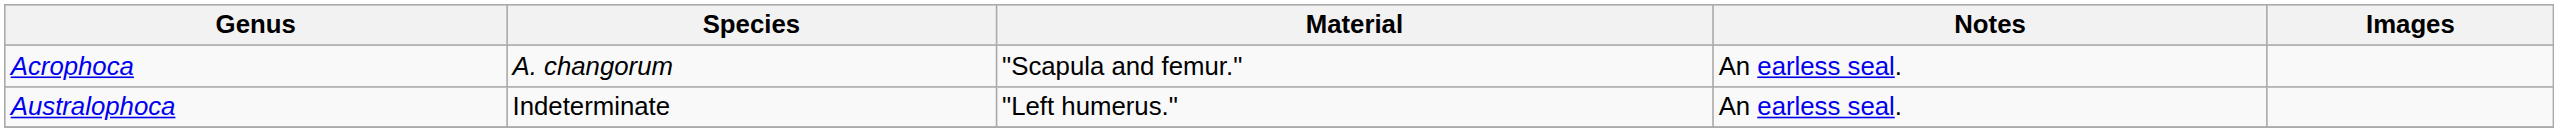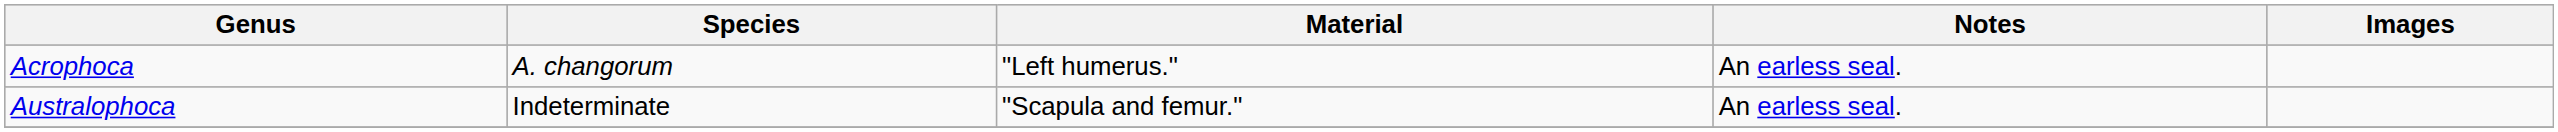Acrophoca | Material: "Scapula and femur." -> "Left humerus."
Australophoca | Material: "Left humerus." -> "Scapula and femur."
